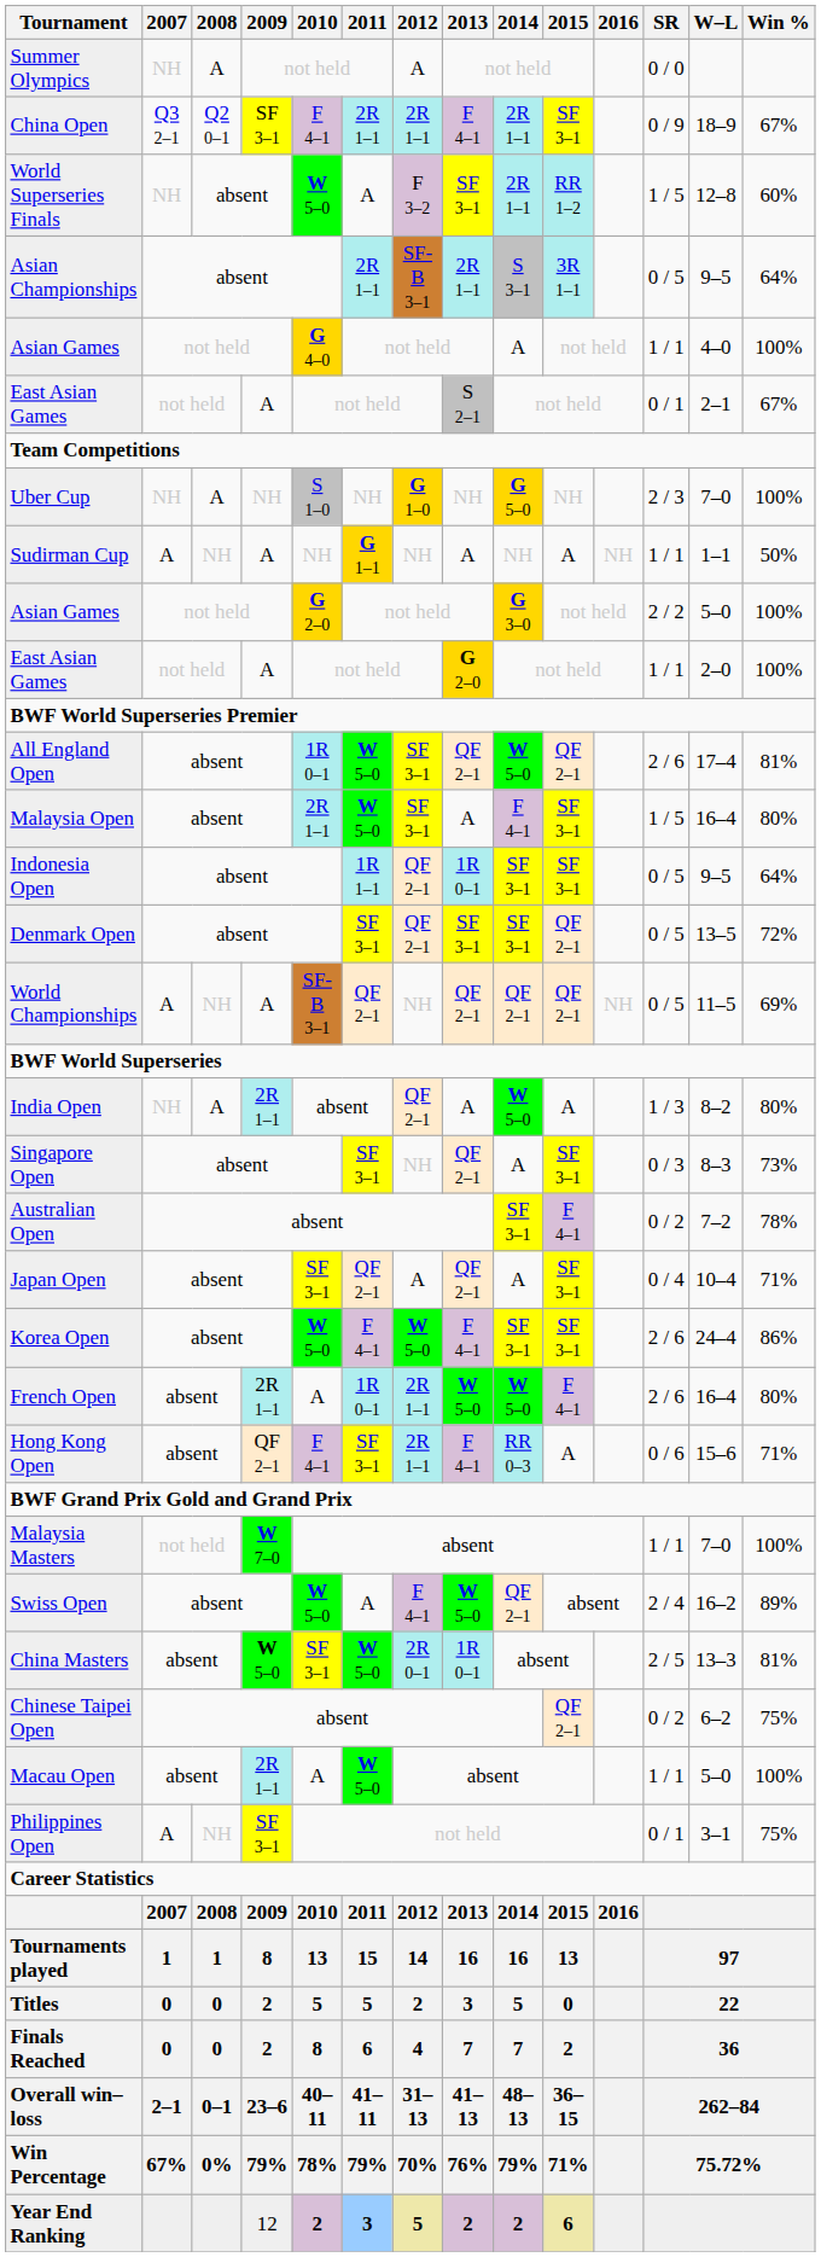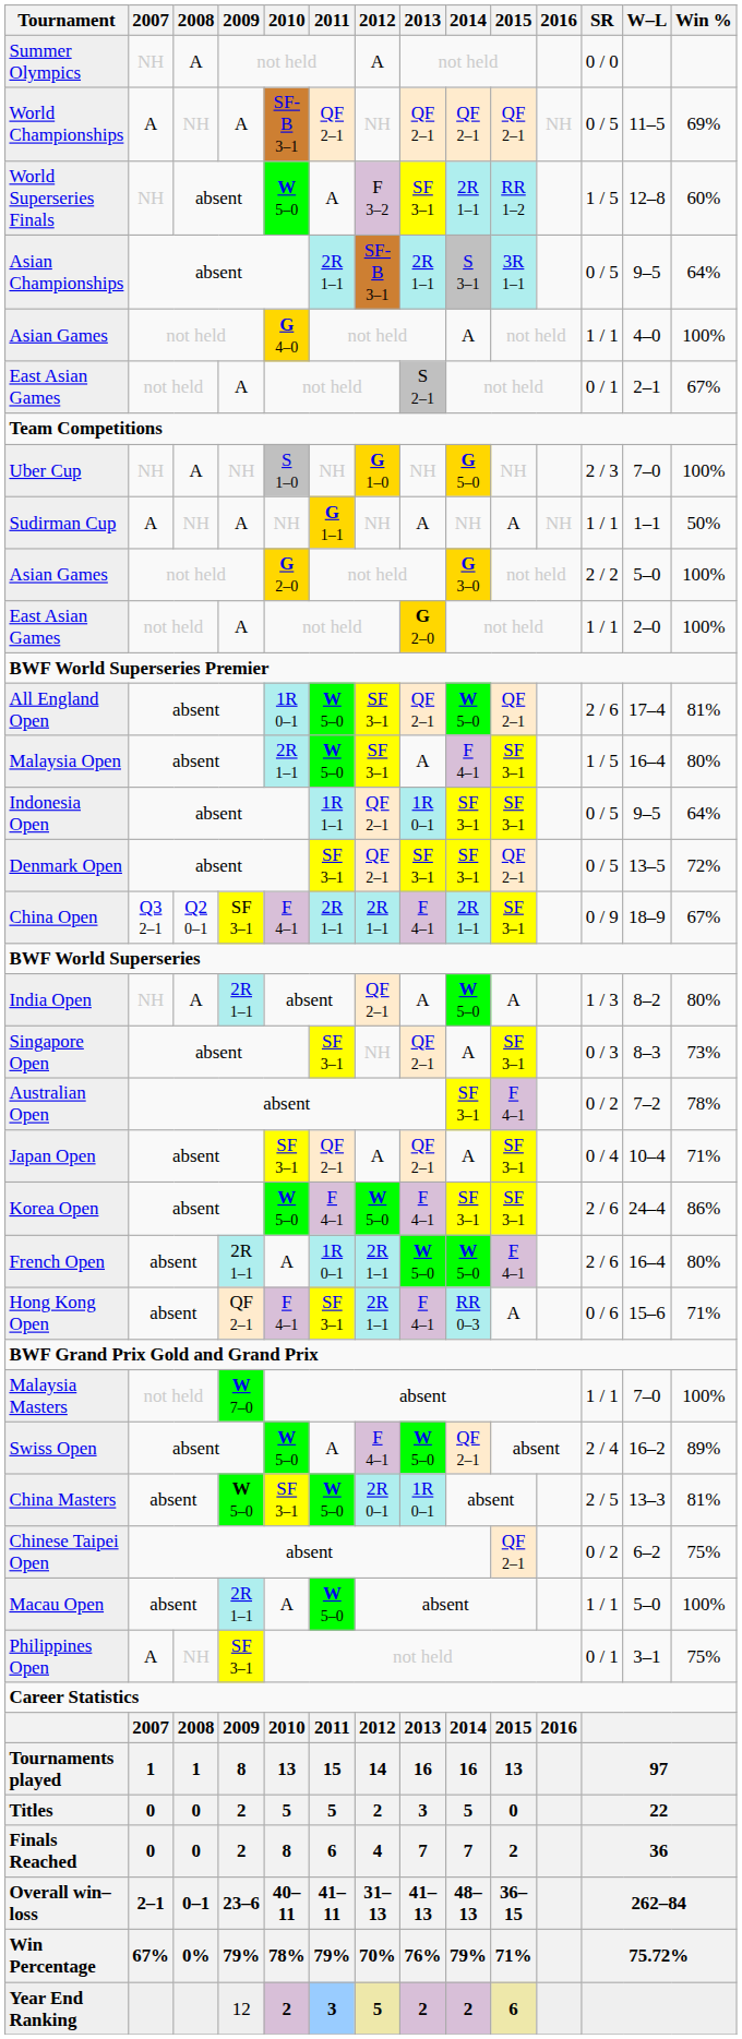rows swapped: World Championships <-> China Open
